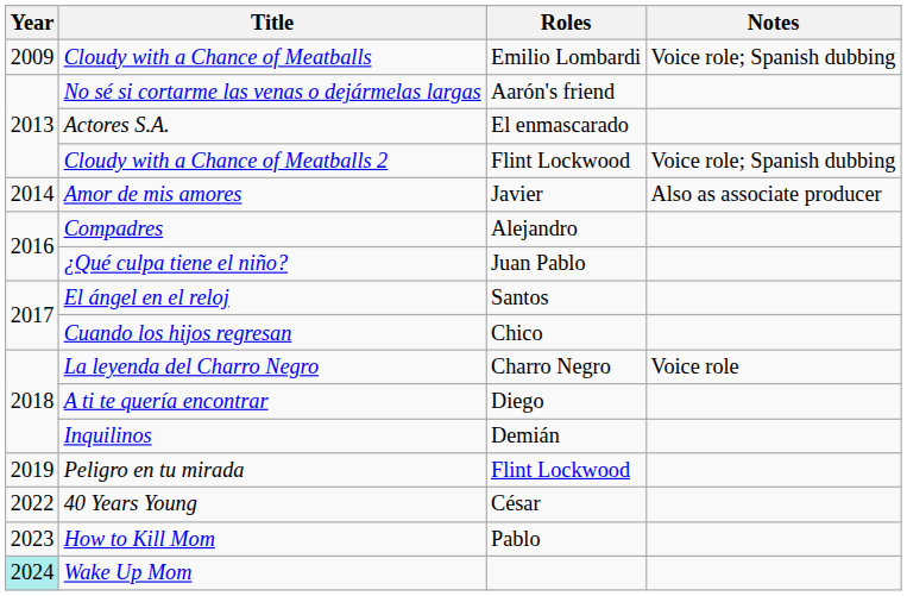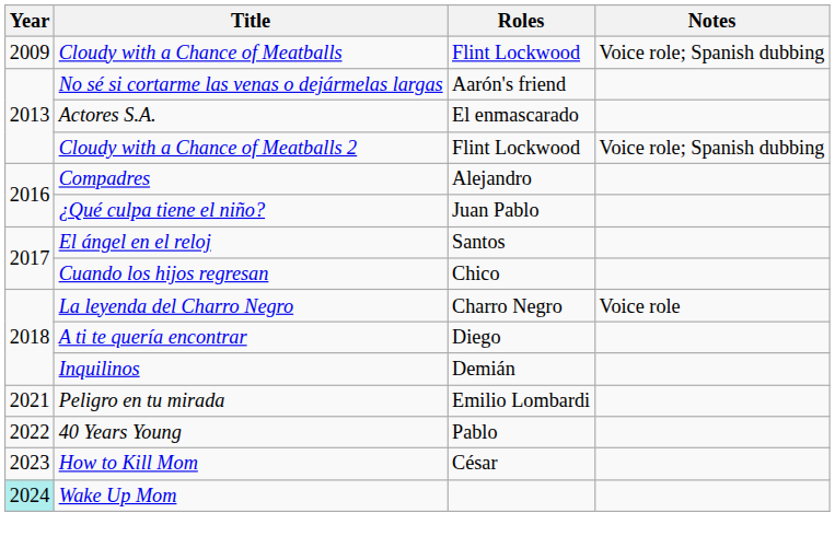Cloudy with a Chance of Meatballs | Roles: Emilio Lombardi -> Flint Lockwood
- row: 2014 | Amor de mis amores | Javier | Also as associate producer
Peligro en tu mirada | Year: 2019 -> 2021
Peligro en tu mirada | Roles: Flint Lockwood -> Emilio Lombardi
40 Years Young | Roles: César -> Pablo
How to Kill Mom | Roles: Pablo -> César
